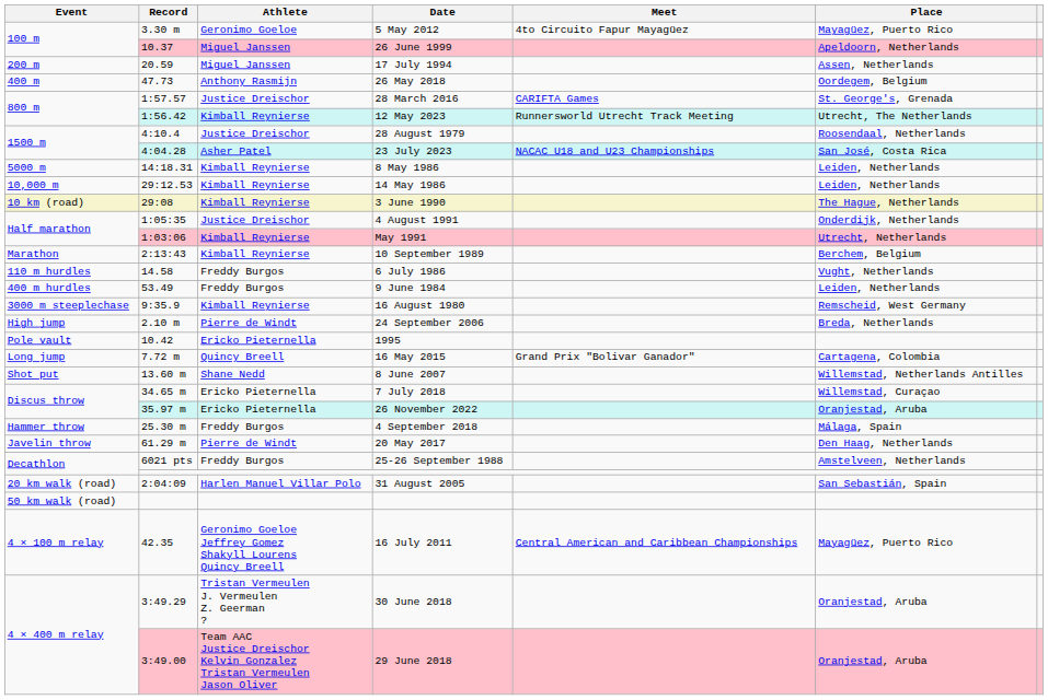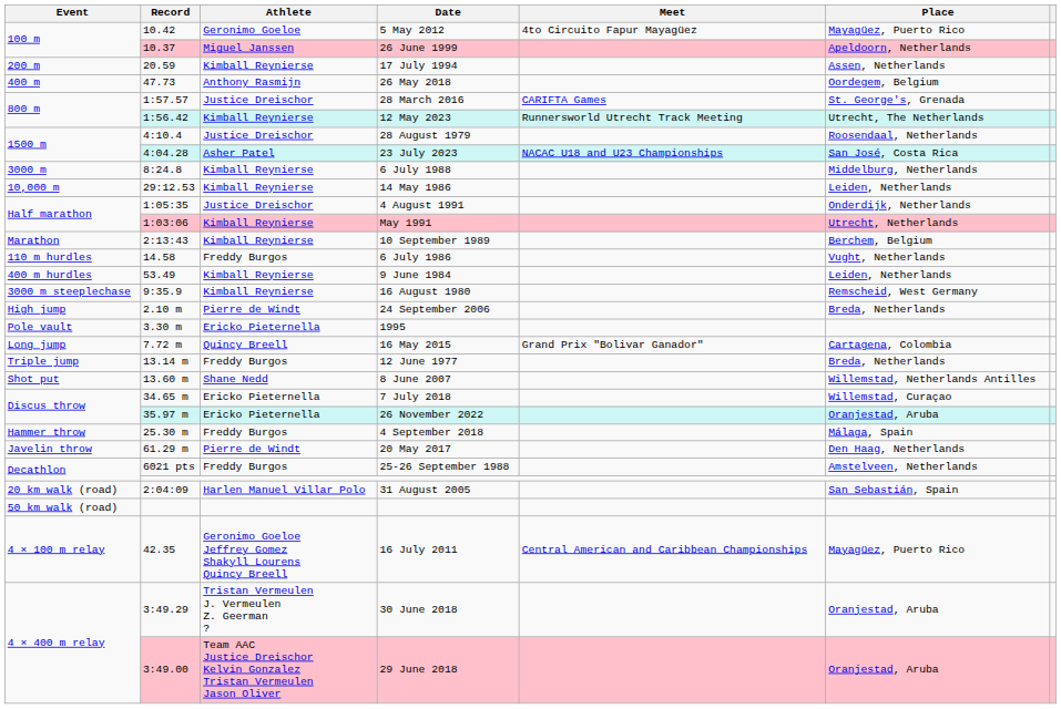5 May 2012 | Record: 3.30 m -> 10.42
17 July 1994 | Athlete: Miguel Janssen -> Kimball Reynierse
+ row: 3000 m | 8:24.8 | Kimball Reynierse | 6 July 1988 | Middelburg, Netherlands
- row: 5000 m | 14:18.31 | Kimball Reynierse | 8 May 1986 | Leiden, Netherlands
- row: 10 km (road) | 29:08 | Kimball Reynierse | 3 June 1990 | The Hague, Netherlands
9 June 1984 | Athlete: Freddy Burgos -> Kimball Reynierse
1995 | Record: 10.42 -> 3.30 m
+ row: Triple jump | 13.14 m | Freddy Burgos | 12 June 1977 | Breda, Netherlands
